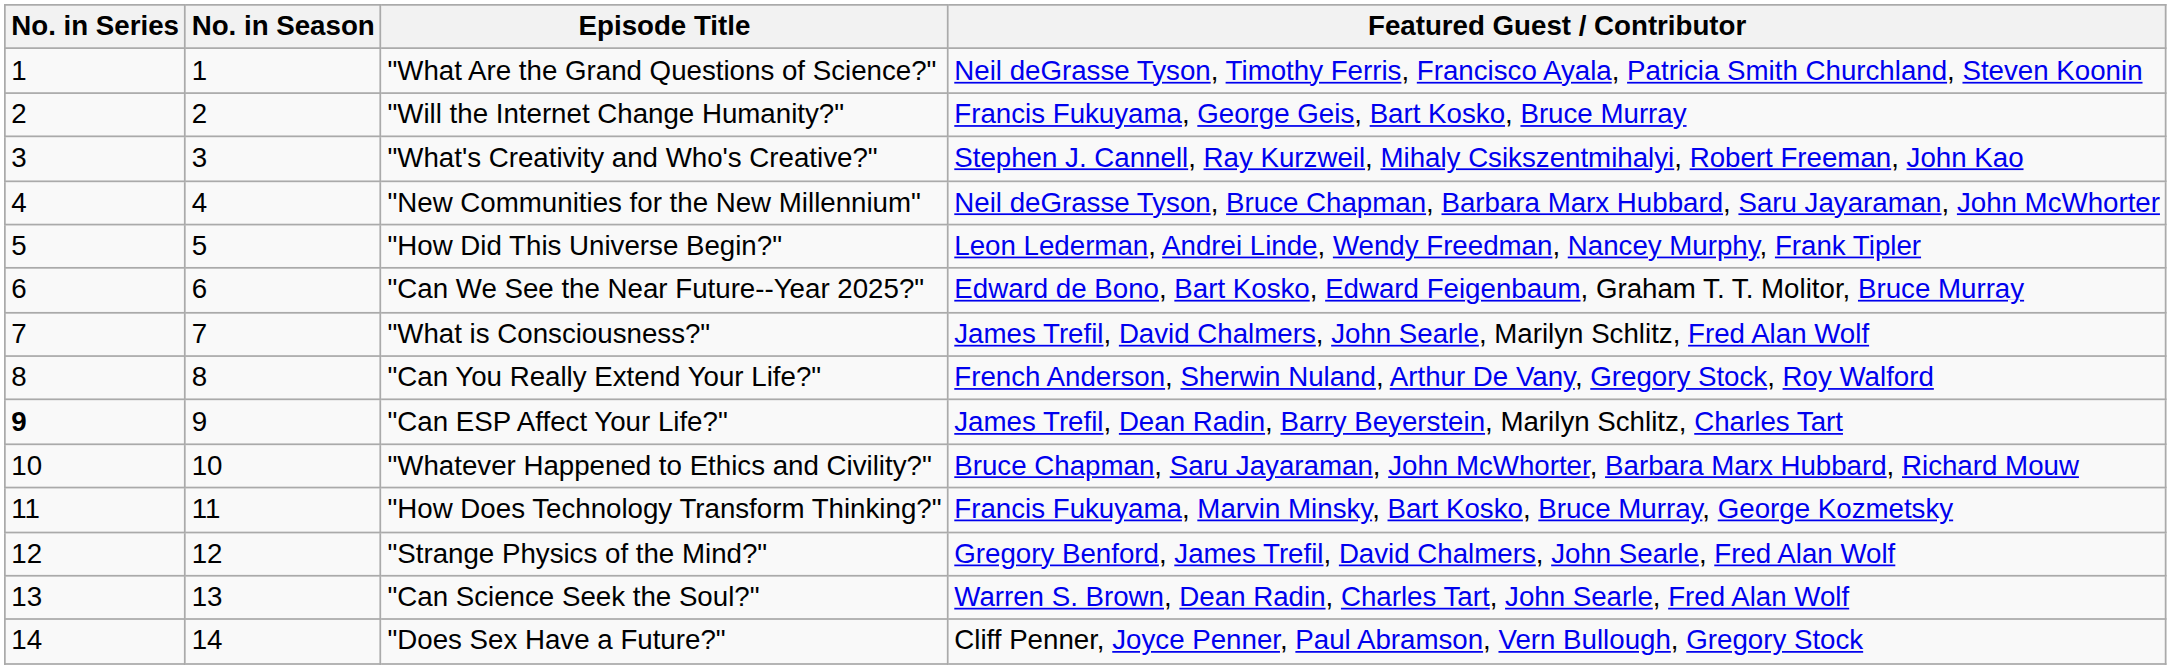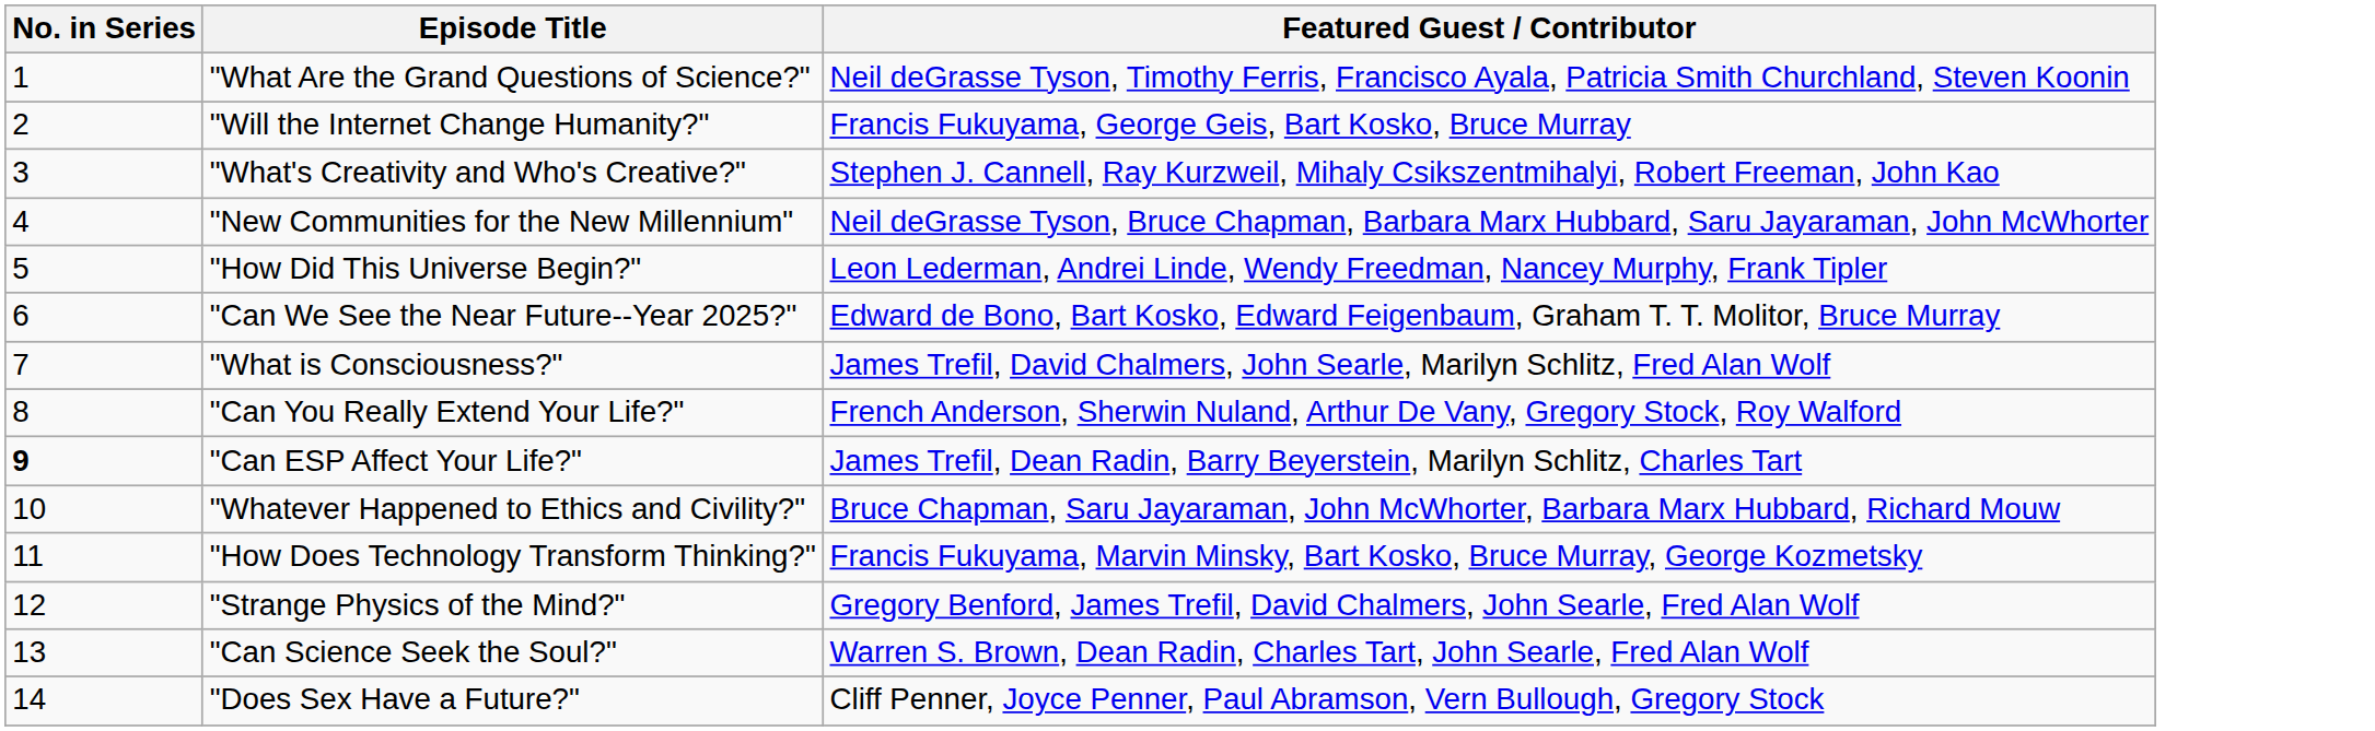- column: No. in Season | 1 | 2 | 3 | 4 | 5 | 6 | 7 | 8 | 9 | 10 | 11 | 12 | 13 | 14
